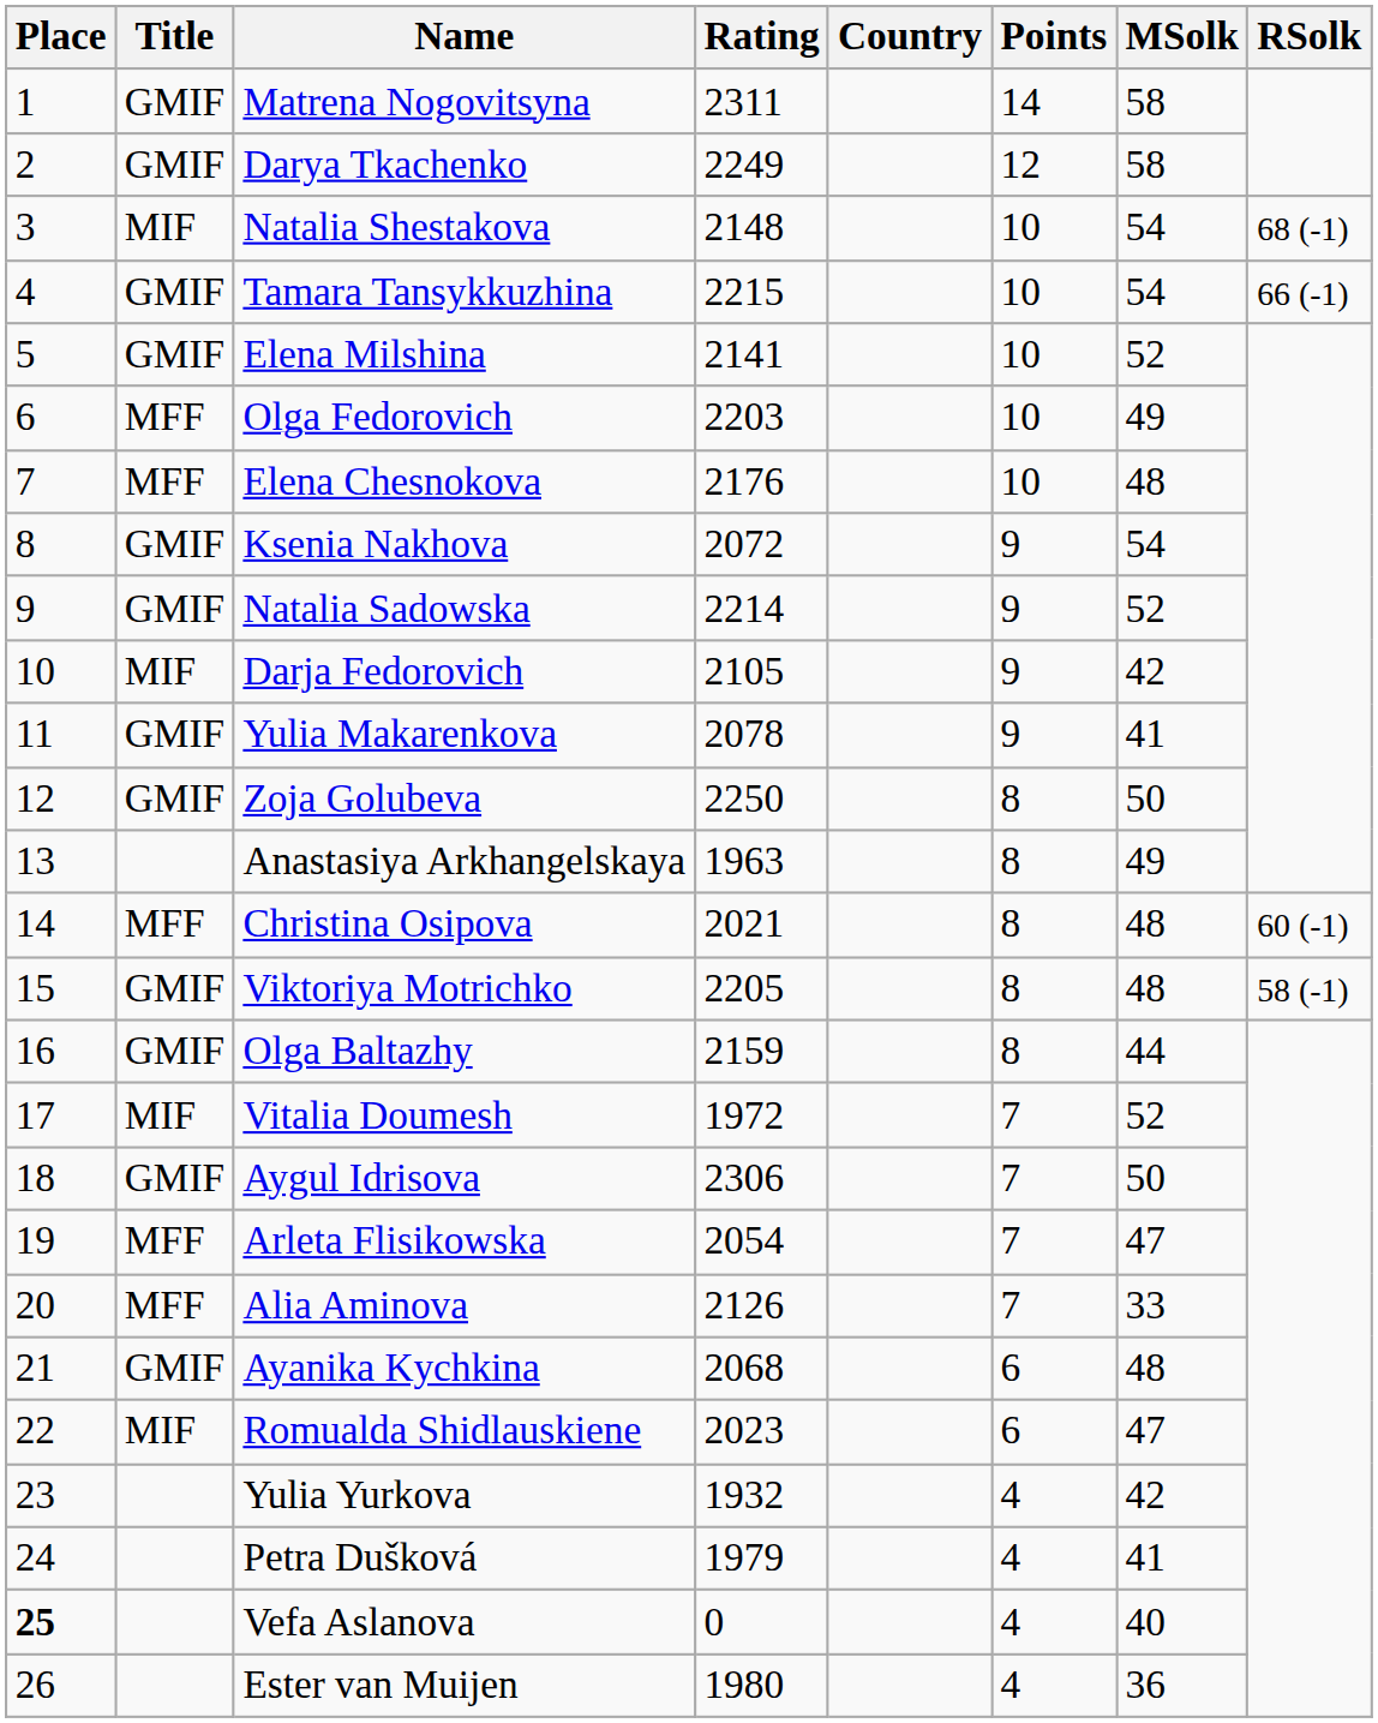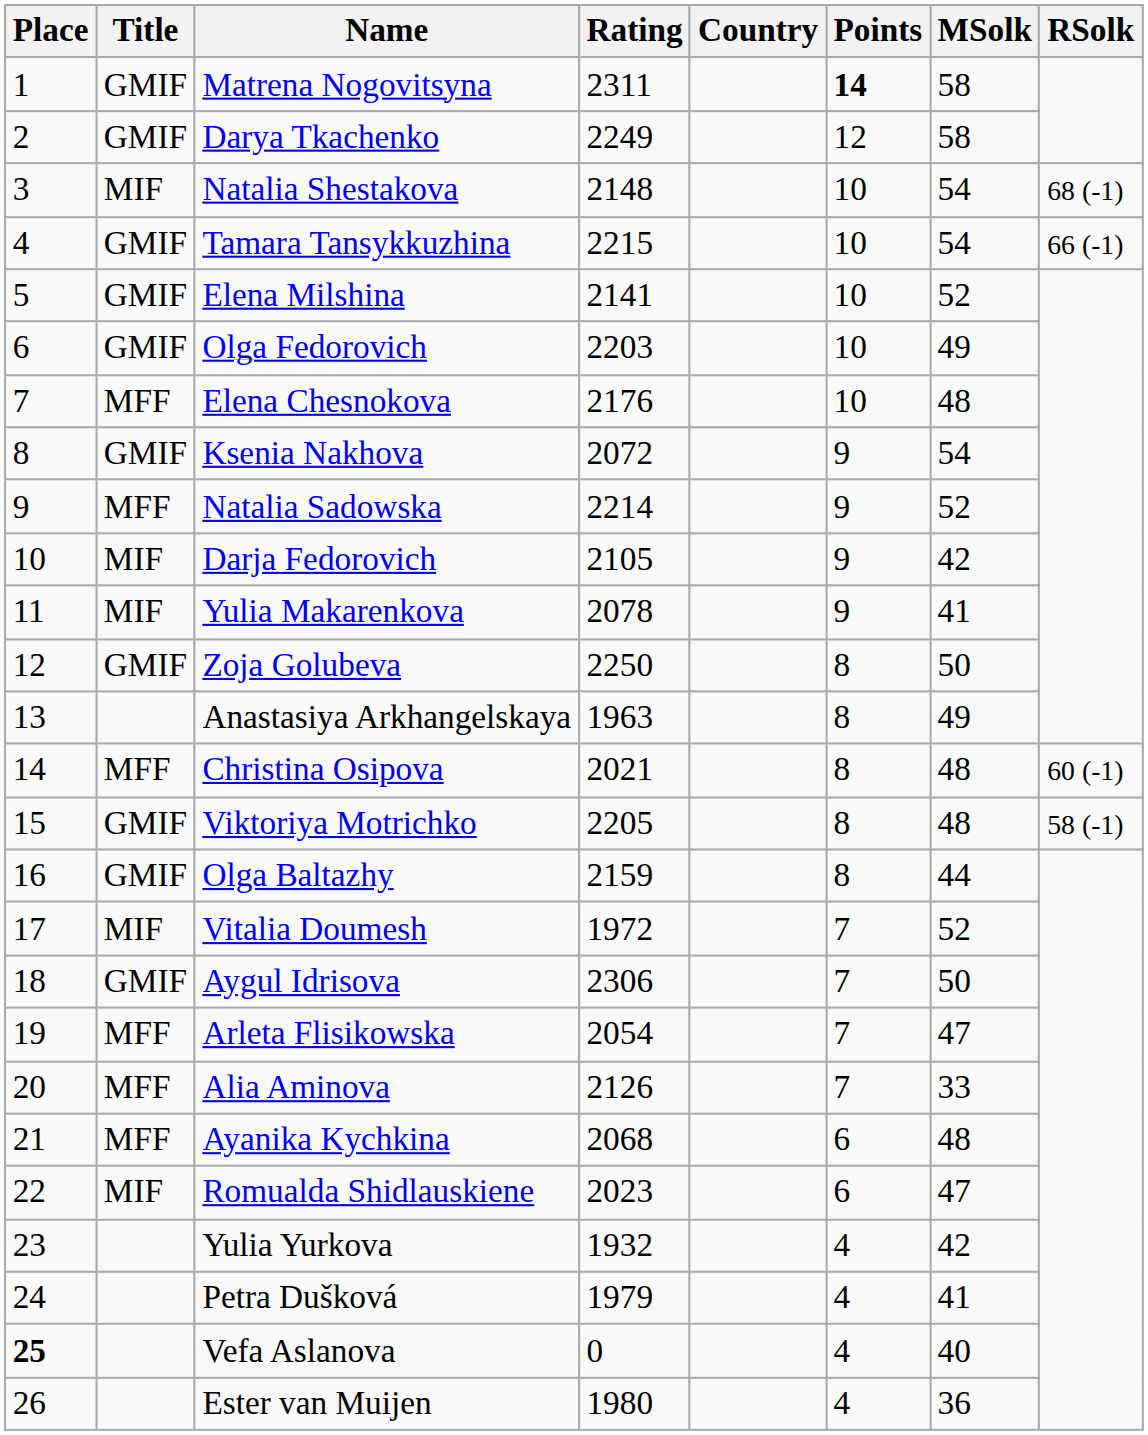Matrena Nogovitsyna | Points: normal -> bold
Olga Fedorovich | Title: MFF -> GMIF
Natalia Sadowska | Title: GMIF -> MFF
Yulia Makarenkova | Title: GMIF -> MIF
Ayanika Kychkina | Title: GMIF -> MFF
